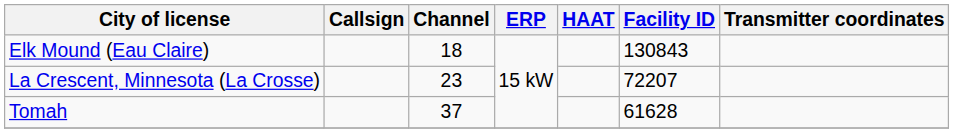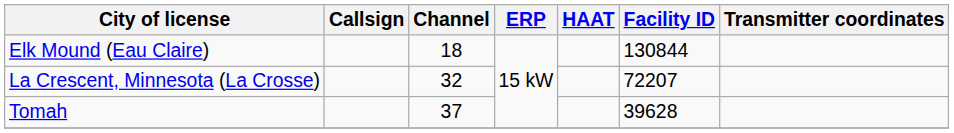Elk Mound (Eau Claire) | Facility ID: 130843 -> 130844
La Crescent, Minnesota (La Crosse) | Channel: 23 -> 32
Tomah | Facility ID: 61628 -> 39628
